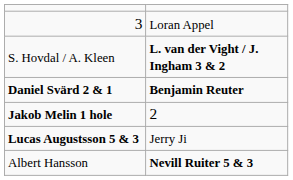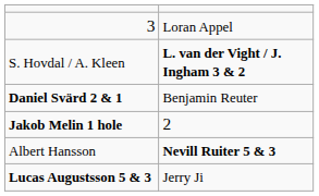Daniel Svärd 2 & 1 | column 2: bold -> normal
rows swapped: Albert Hansson <-> Lucas Augustsson 5 & 3
